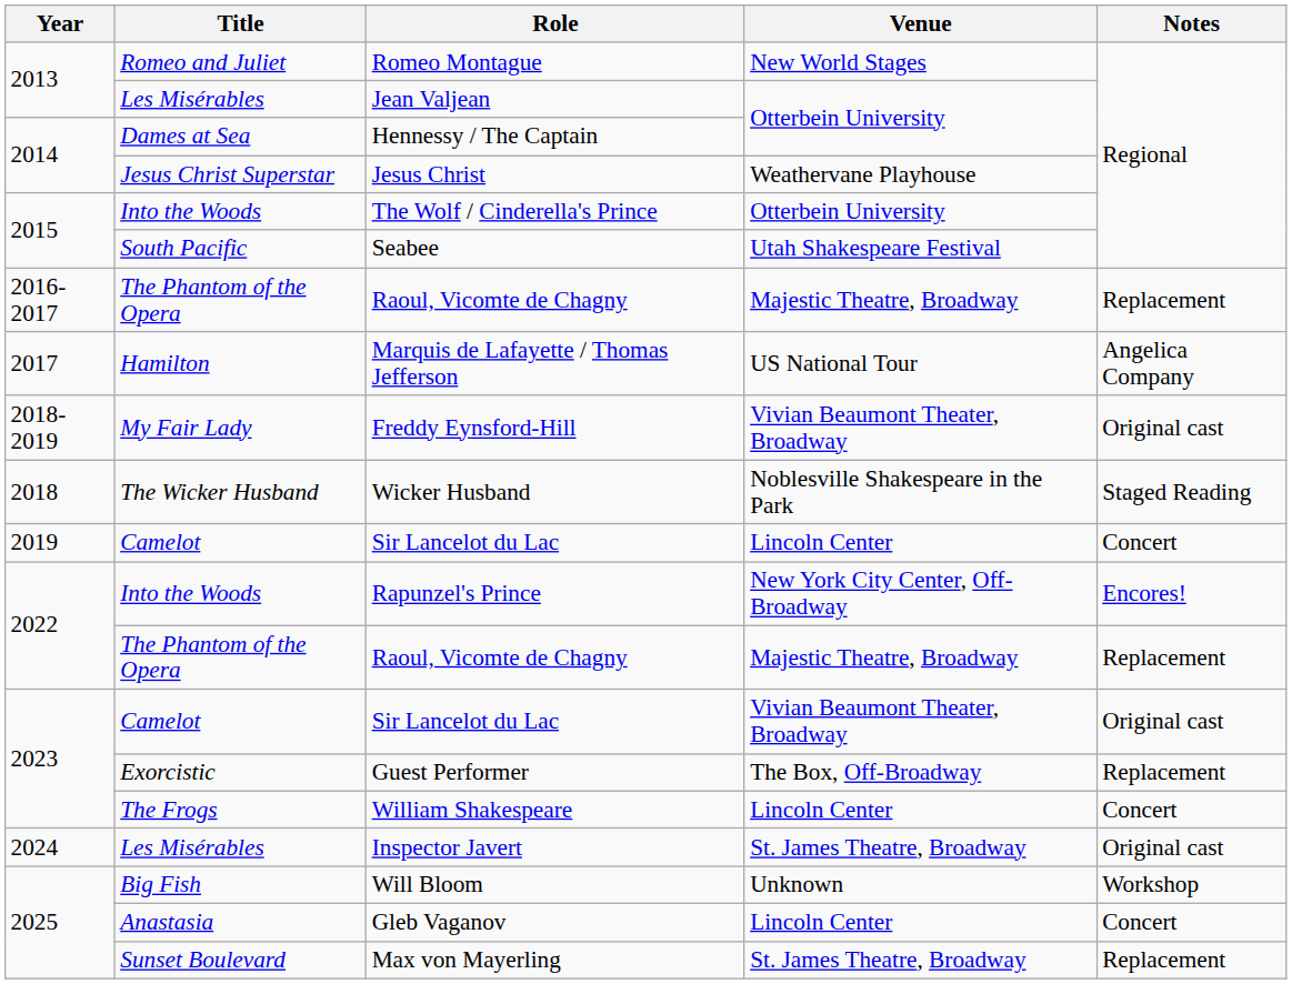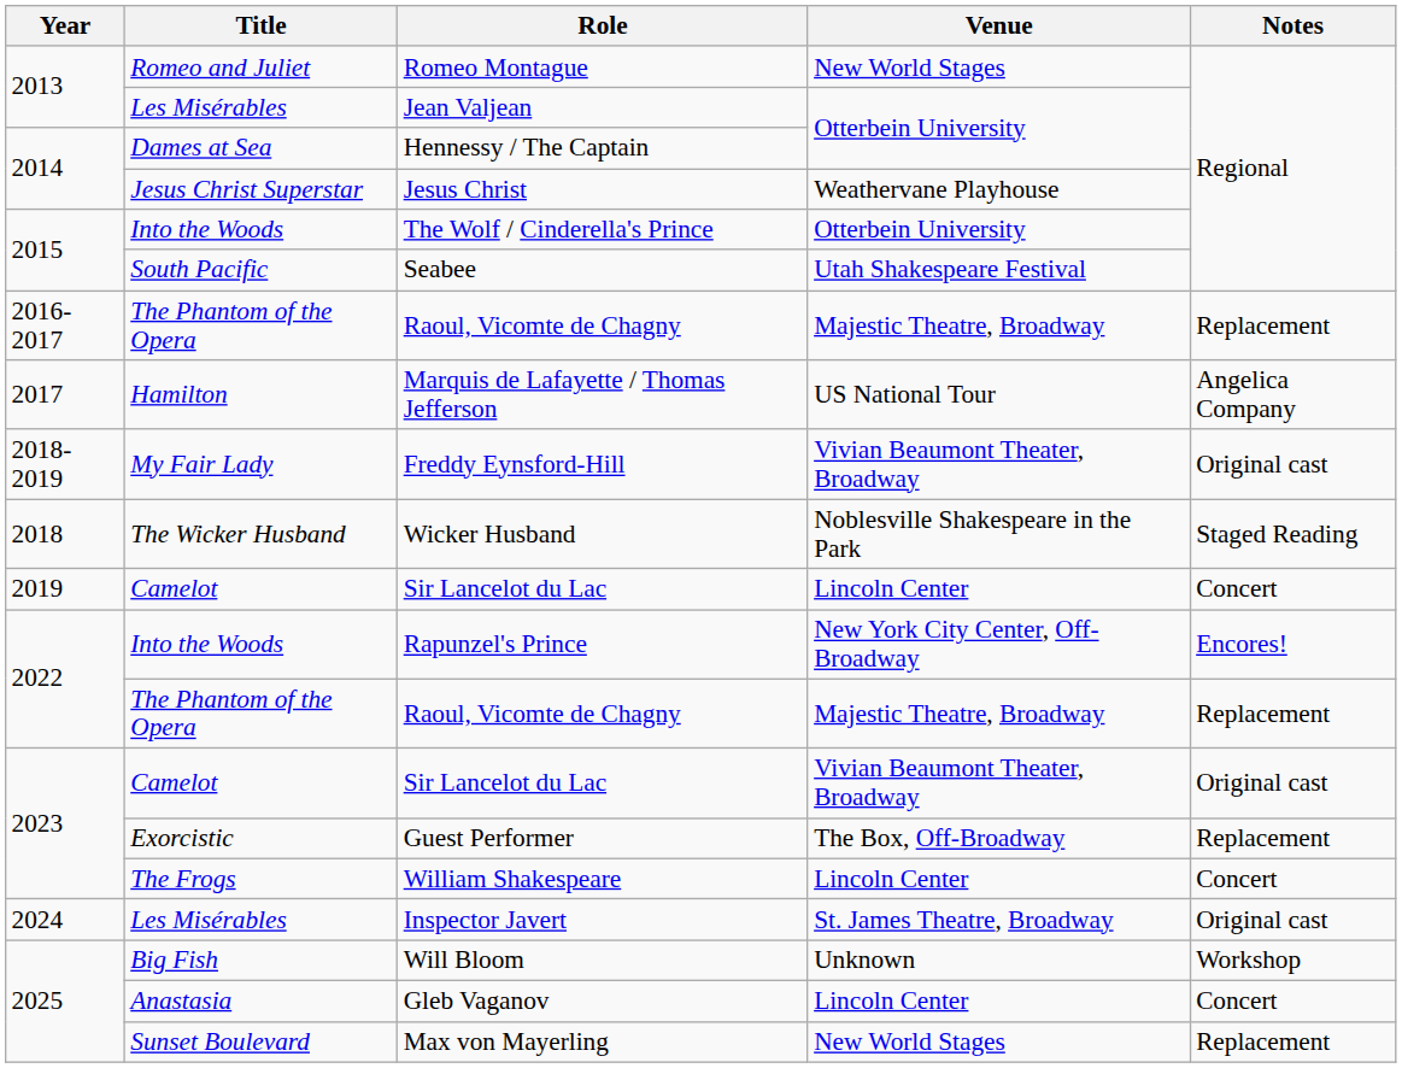Max von Mayerling | Venue: St. James Theatre, Broadway -> New World Stages
